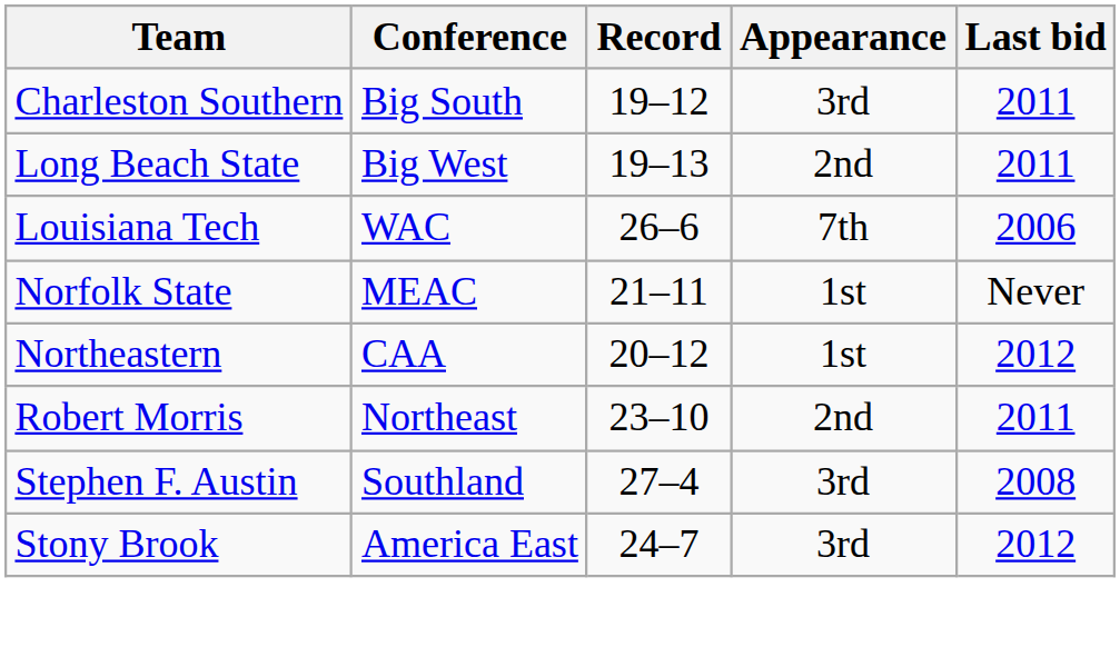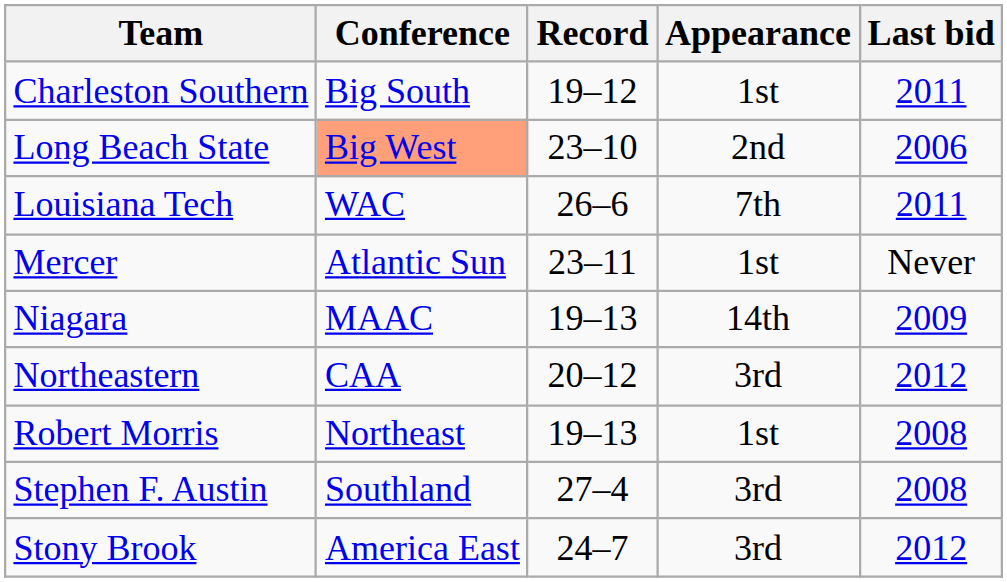Charleston Southern | Appearance: 3rd -> 1st
Long Beach State | Conference: no background -> lightsalmon background
Long Beach State | Record: 19–13 -> 23–10
Long Beach State | Last bid: 2011 -> 2006
Louisiana Tech | Last bid: 2006 -> 2011
+ row: Mercer | Atlantic Sun | 23–11 | 1st | Never
+ row: Niagara | MAAC | 19–13 | 14th | 2009
- row: Norfolk State | MEAC | 21–11 | 1st | Never
Northeastern | Appearance: 1st -> 3rd
Robert Morris | Record: 23–10 -> 19–13
Robert Morris | Appearance: 2nd -> 1st
Robert Morris | Last bid: 2011 -> 2008
